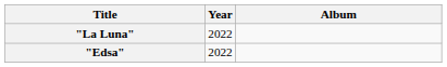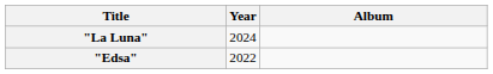"La Luna" | Year: 2022 -> 2024
